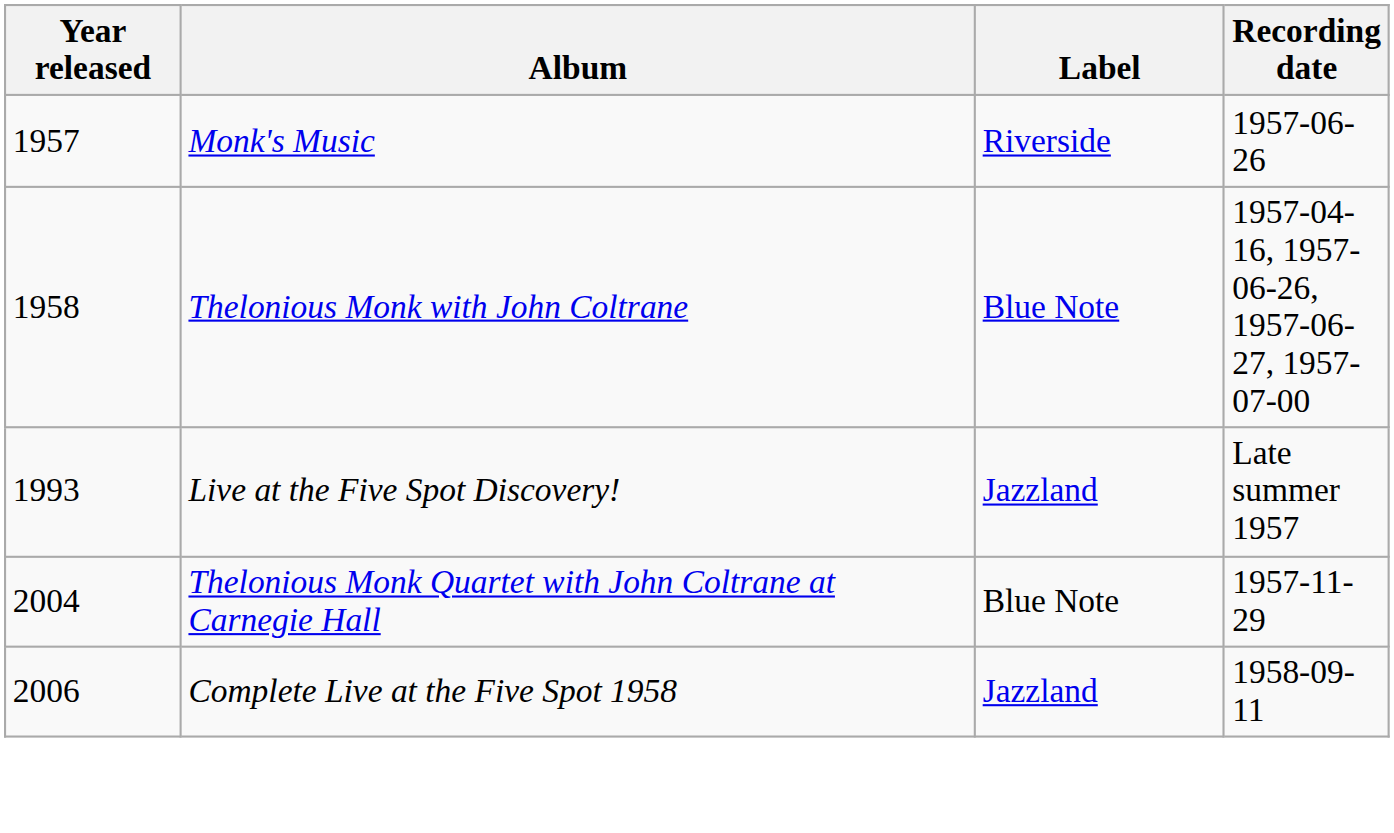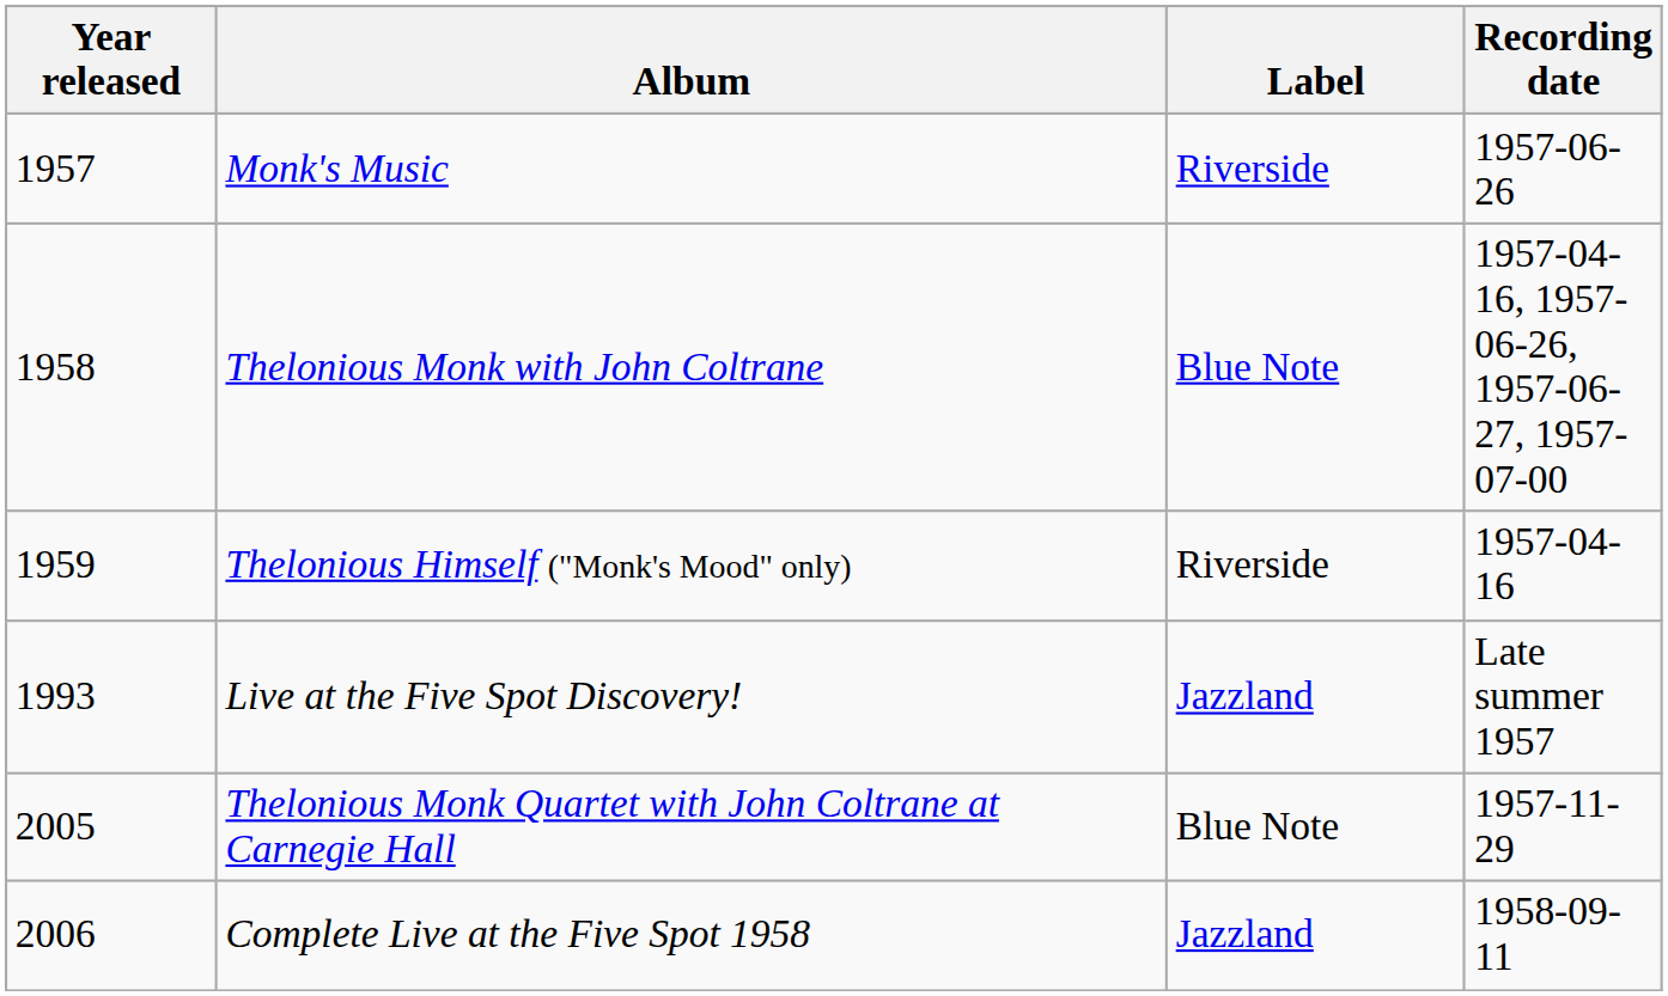+ row: 1959 | Thelonious Himself ("Monk's Mood" only) | Riverside | 1957-04-16
Thelonious Monk Quartet with John Coltrane at Carnegie Hall | Year released: 2004 -> 2005
